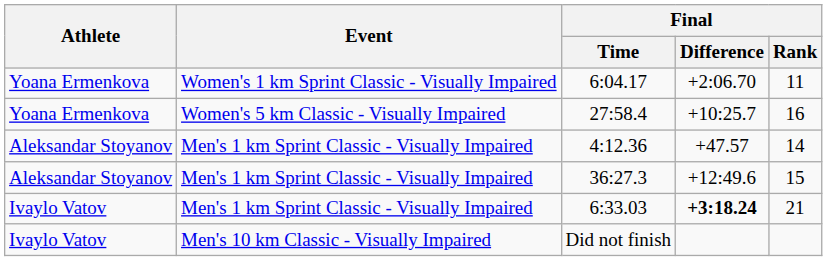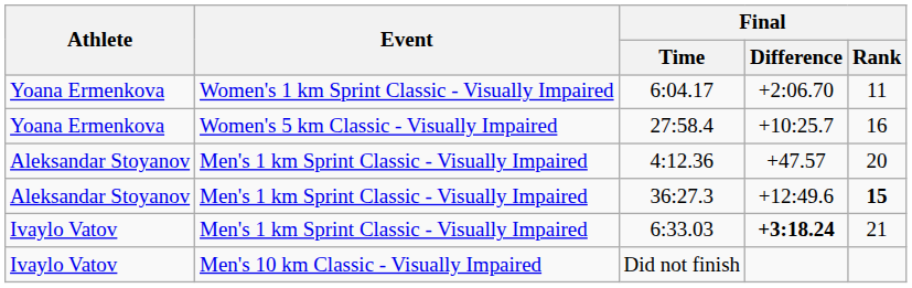4:12.36 | Final / Rank: 14 -> 20
36:27.3 | Final / Rank: normal -> bold
